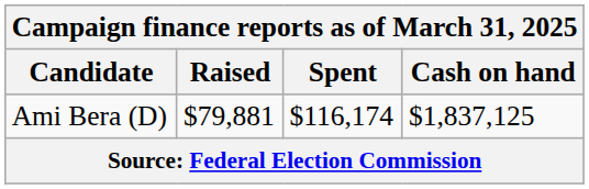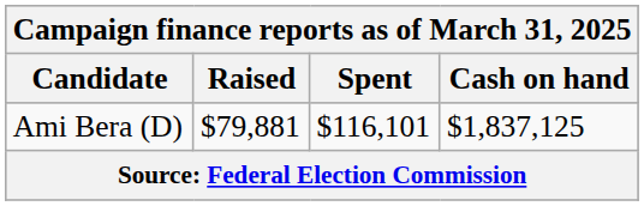Ami Bera (D) | Spent: $116,174 -> $116,101
